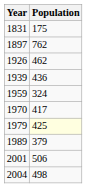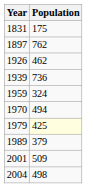1939 | Population: 436 -> 736
1970 | Population: 417 -> 494
2001 | Population: 506 -> 509
